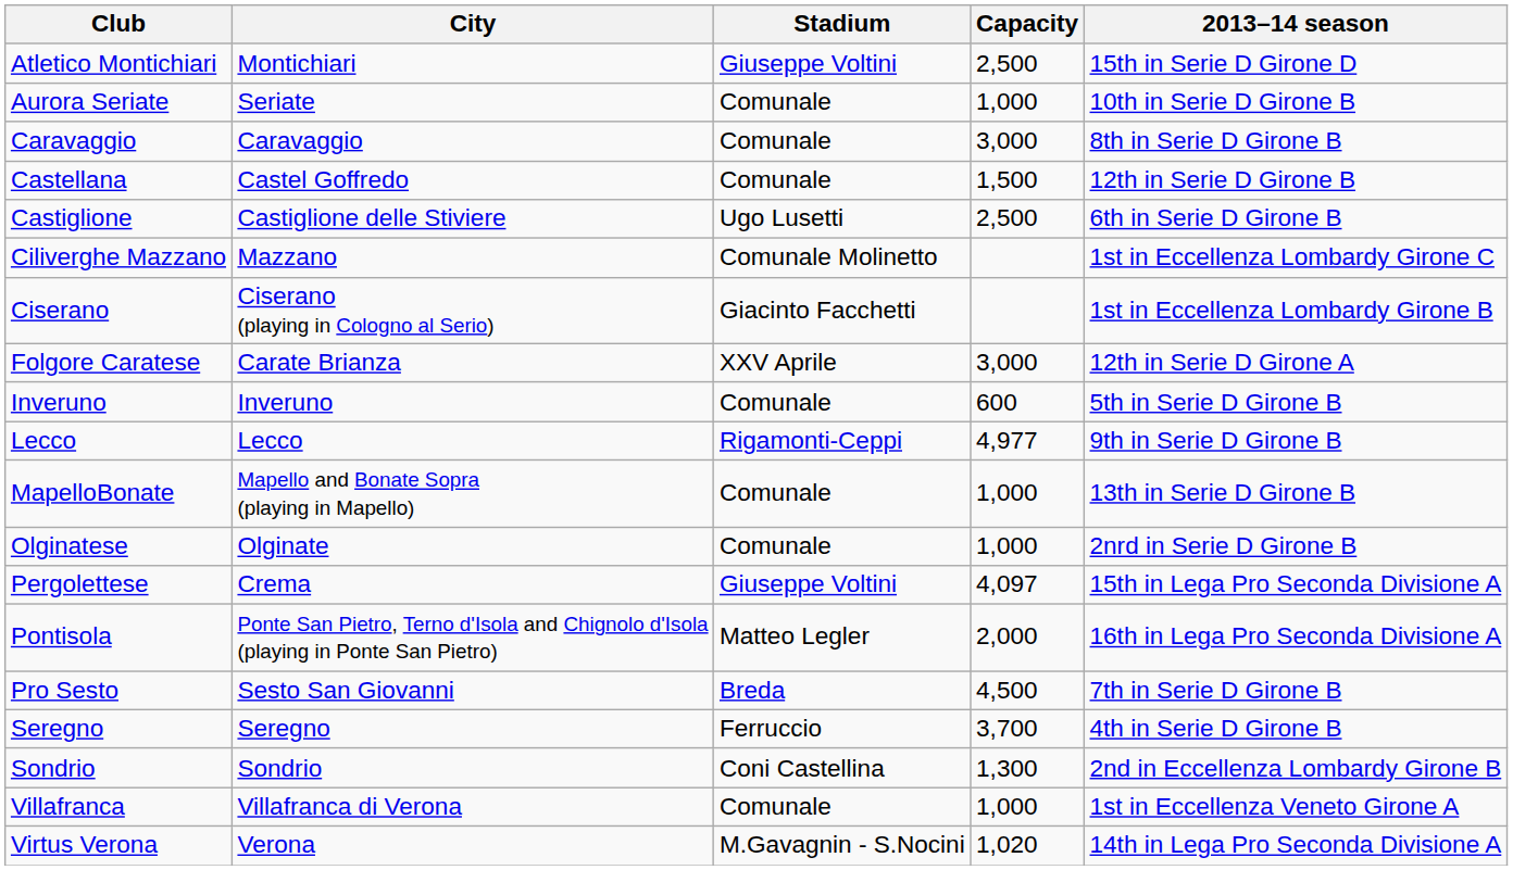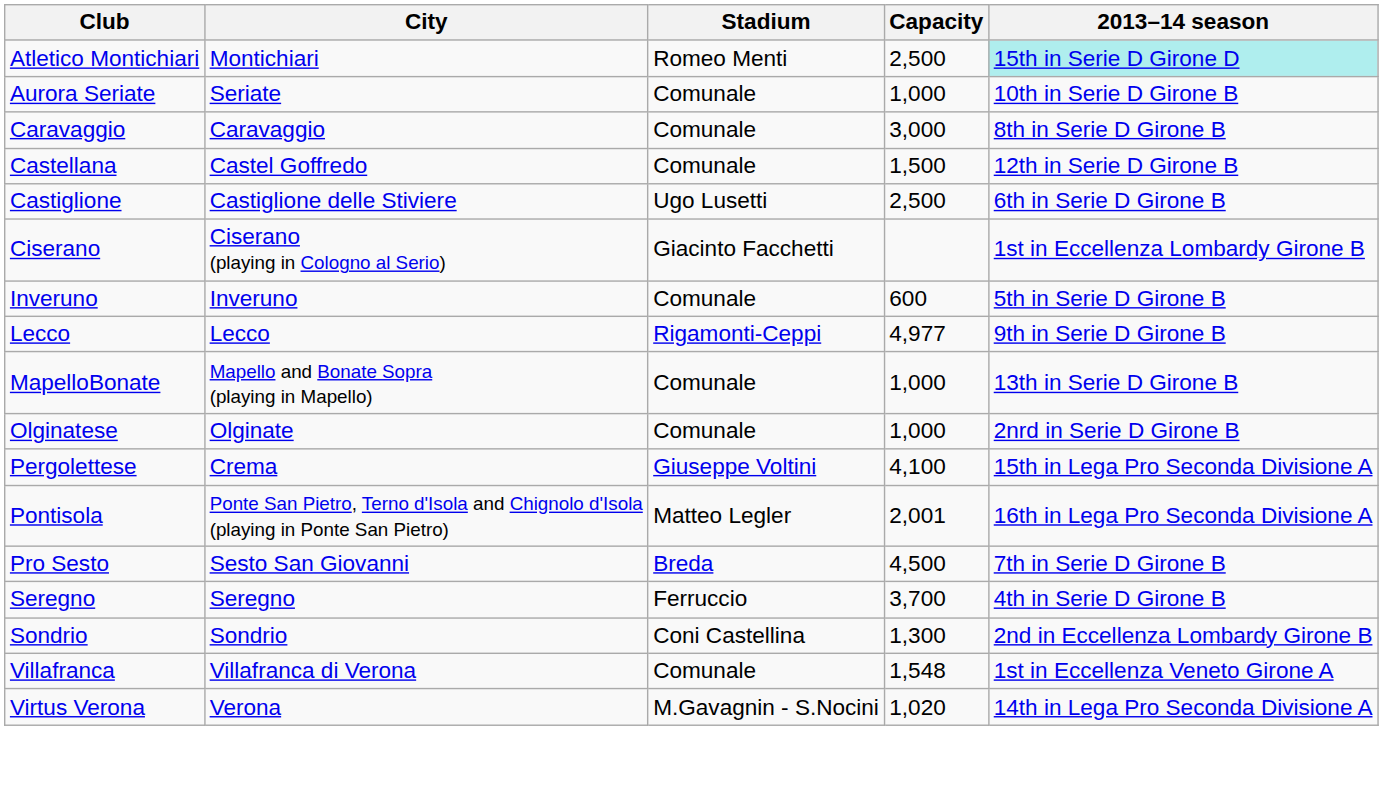Atletico Montichiari | Stadium: Giuseppe Voltini -> Romeo Menti
Atletico Montichiari | 2013–14 season: no background -> paleturquoise background
- row: Ciliverghe Mazzano | Mazzano | Comunale Molinetto | 1st in Eccellenza Lombardy Girone C
- row: Folgore Caratese | Carate Brianza | XXV Aprile | 3,000 | 12th in Serie D Girone A
Pergolettese | Capacity: 4,097 -> 4,100
Pontisola | Capacity: 2,000 -> 2,001
Villafranca | Capacity: 1,000 -> 1,548
